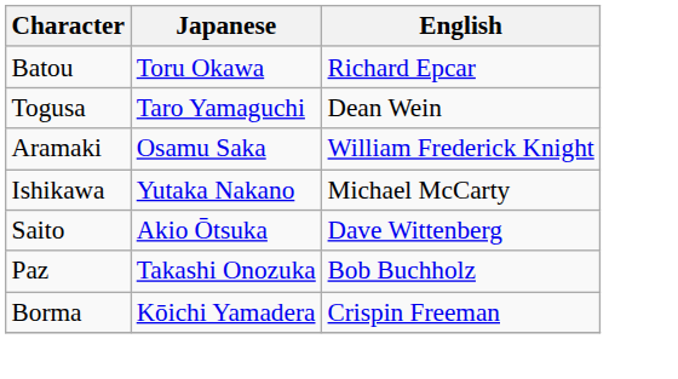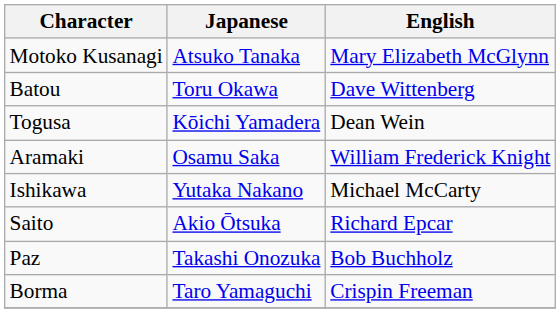+ row: Motoko Kusanagi | Atsuko Tanaka | Mary Elizabeth McGlynn
Batou | English: Richard Epcar -> Dave Wittenberg
Togusa | Japanese: Taro Yamaguchi -> Kōichi Yamadera
Saito | English: Dave Wittenberg -> Richard Epcar
Borma | Japanese: Kōichi Yamadera -> Taro Yamaguchi
